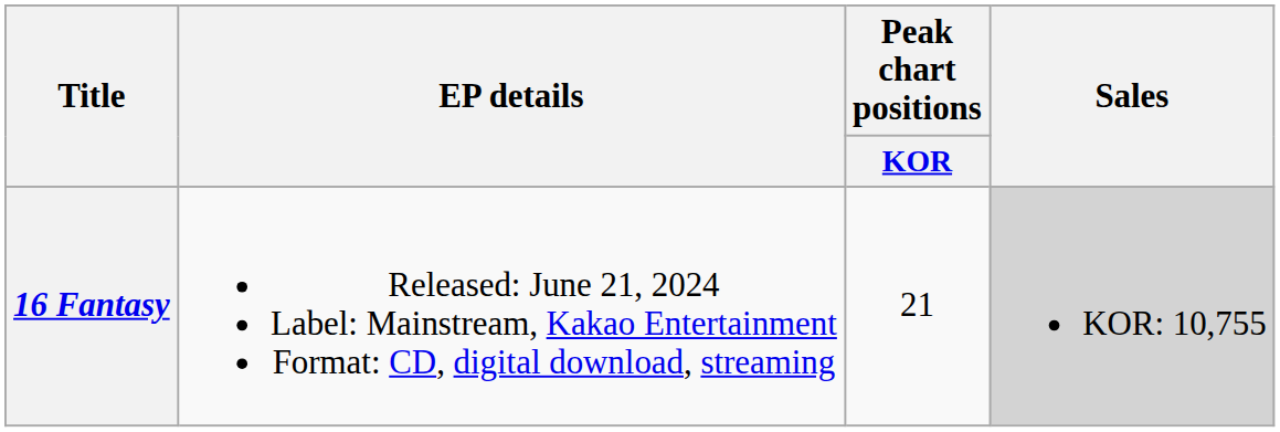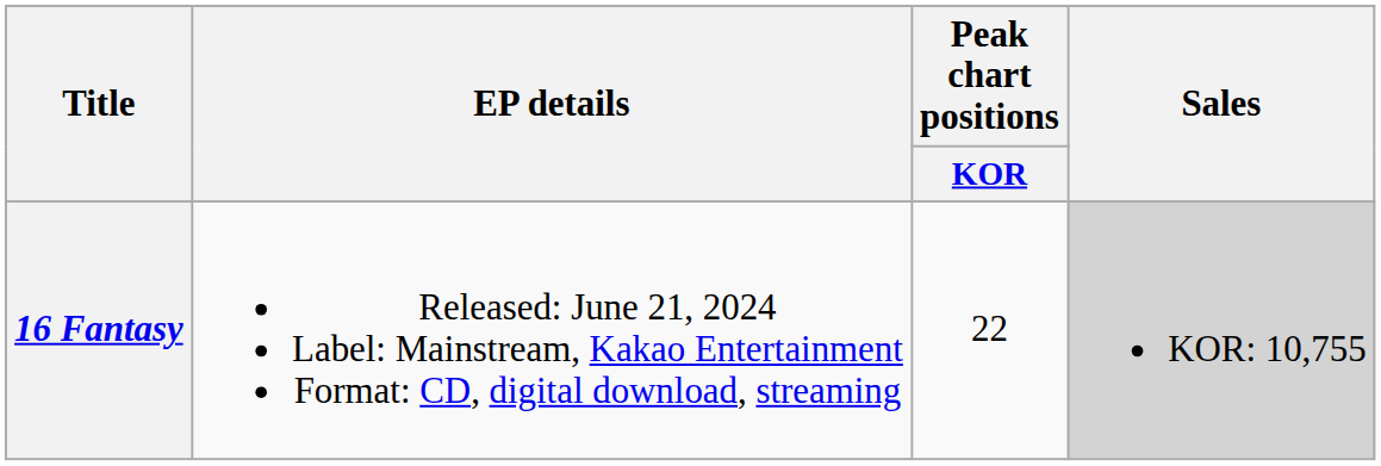16 Fantasy | Peak chart positions / KOR: 21 -> 22
